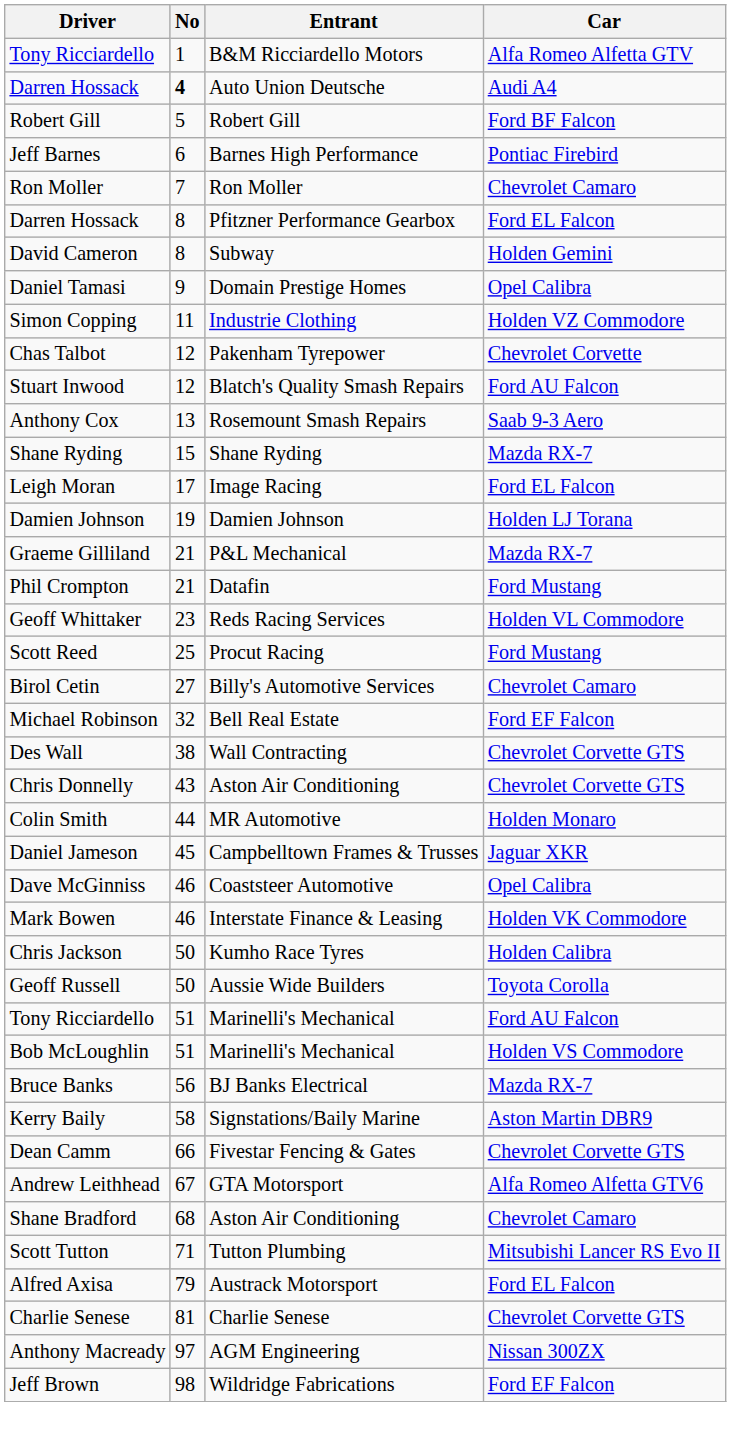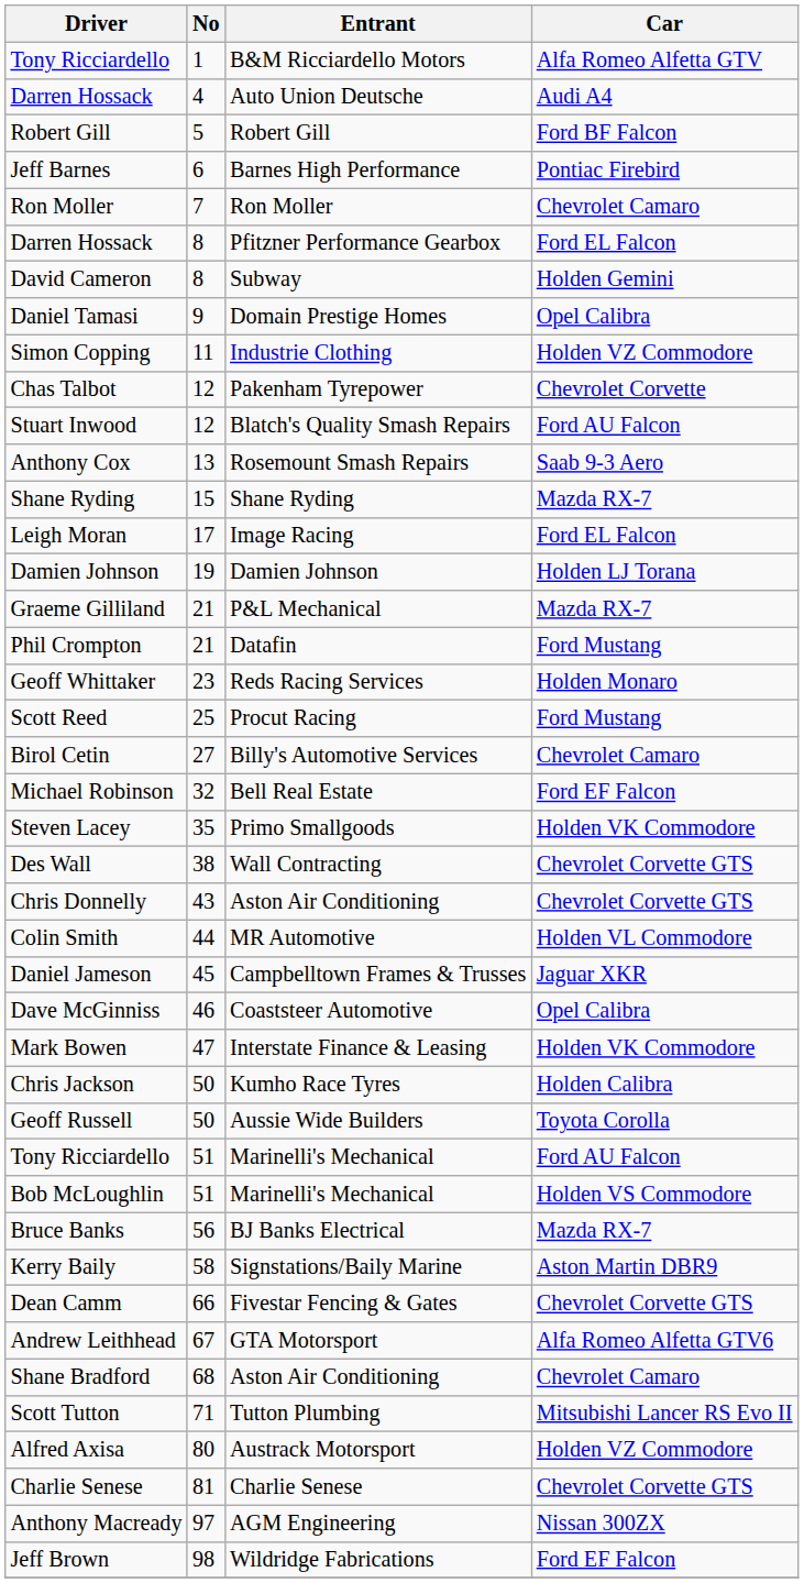Darren Hossack / Auto Union Deutsche | No: bold -> normal
Geoff Whittaker | Car: Holden VL Commodore -> Holden Monaro
+ row: Steven Lacey | 35 | Primo Smallgoods | Holden VK Commodore
Colin Smith | Car: Holden Monaro -> Holden VL Commodore
Mark Bowen | No: 46 -> 47
Alfred Axisa | No: 79 -> 80
Alfred Axisa | Car: Ford EL Falcon -> Holden VZ Commodore
